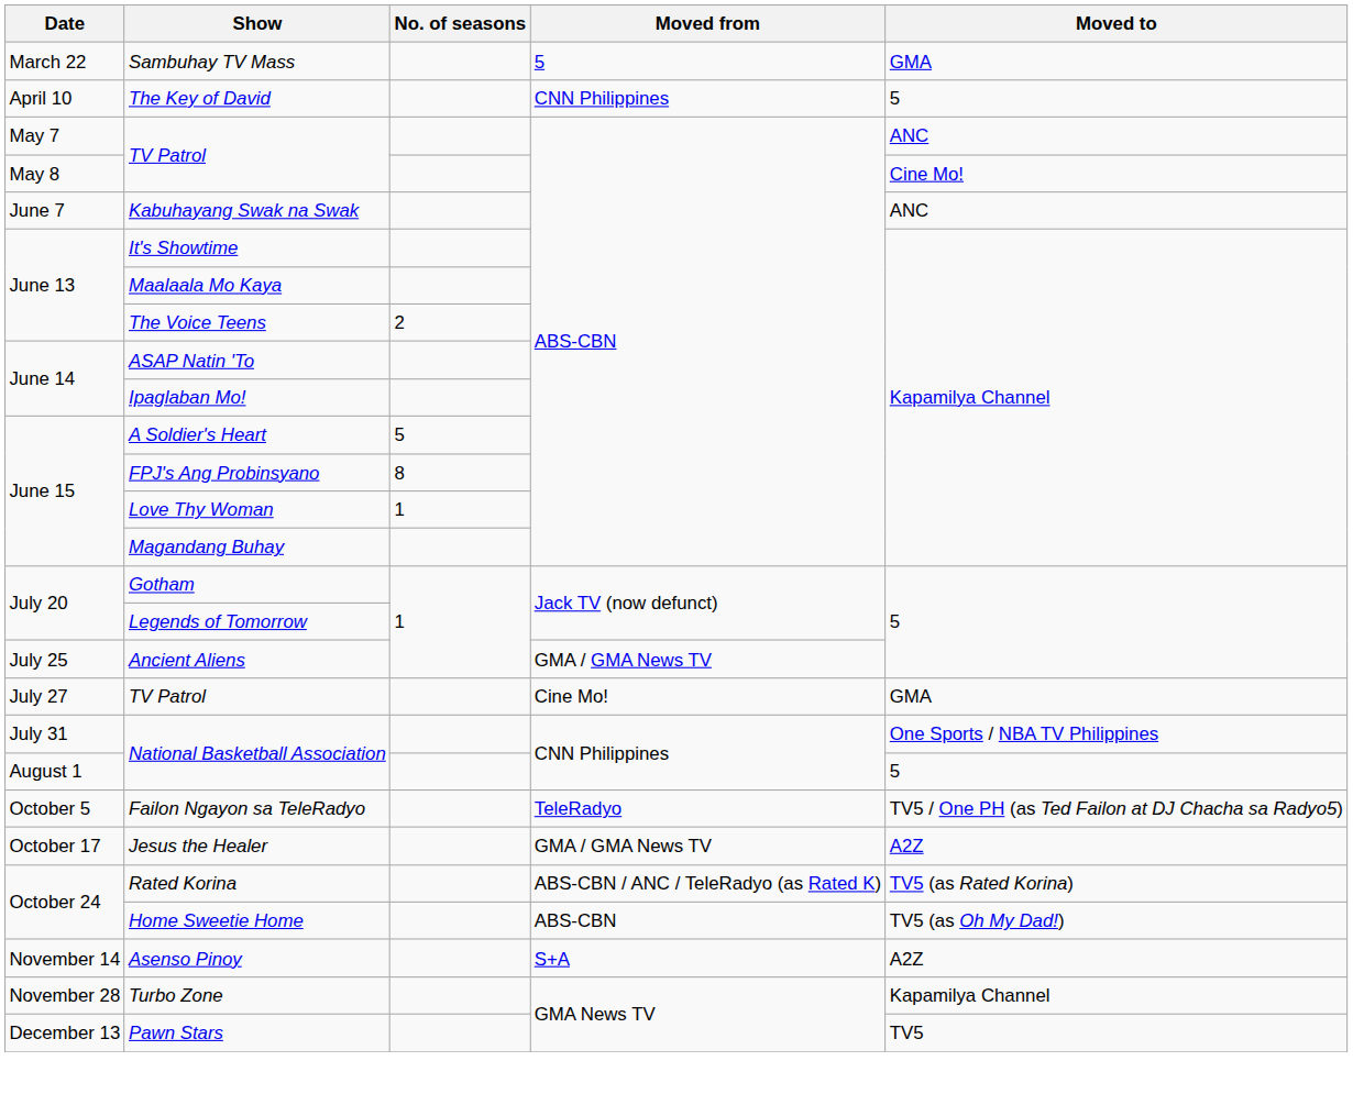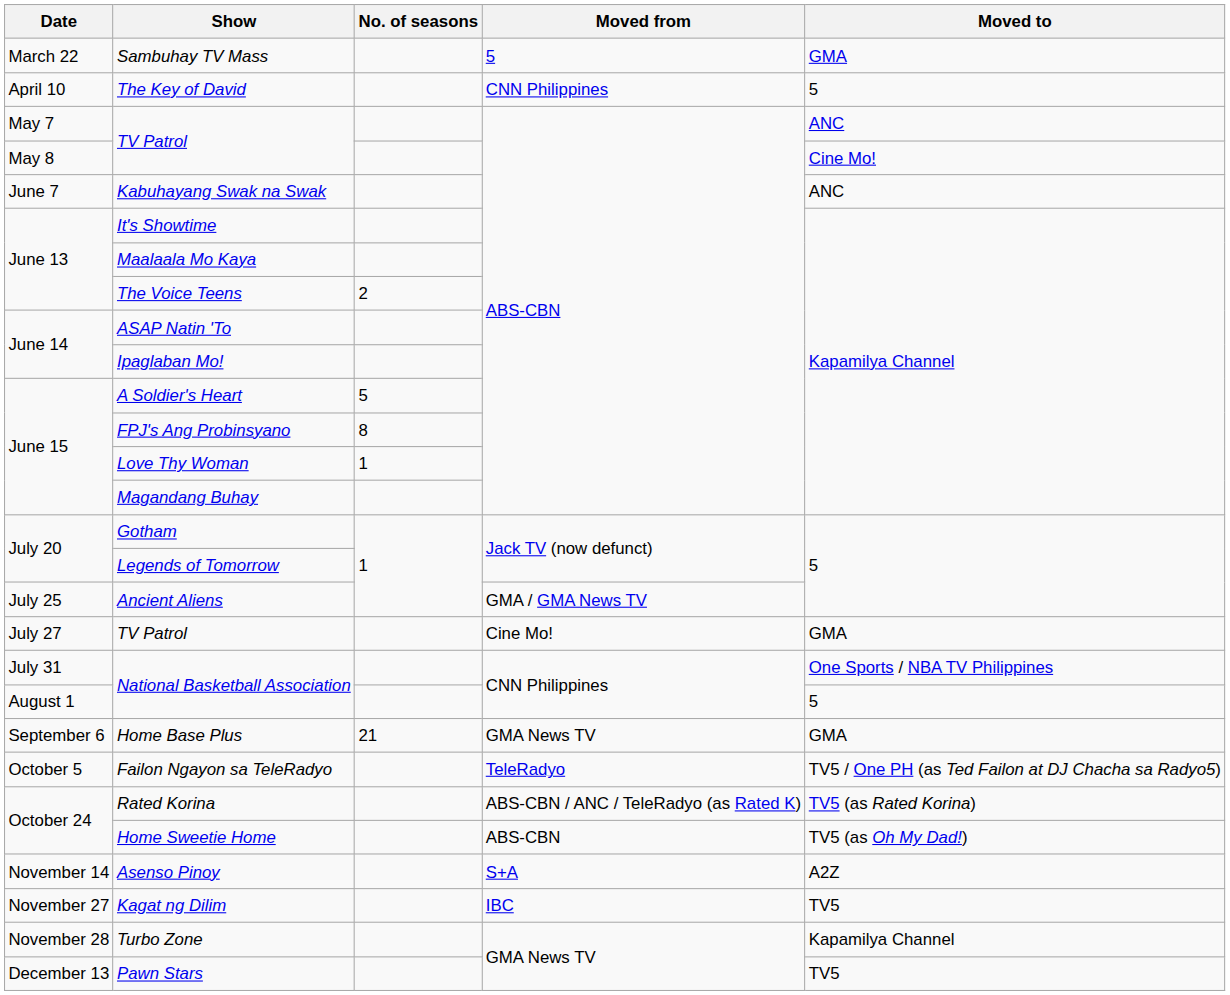+ row: September 6 | Home Base Plus | 21 | GMA News TV | GMA
- row: October 17 | Jesus the Healer | GMA / GMA News TV | A2Z
+ row: November 27 | Kagat ng Dilim | IBC | TV5
